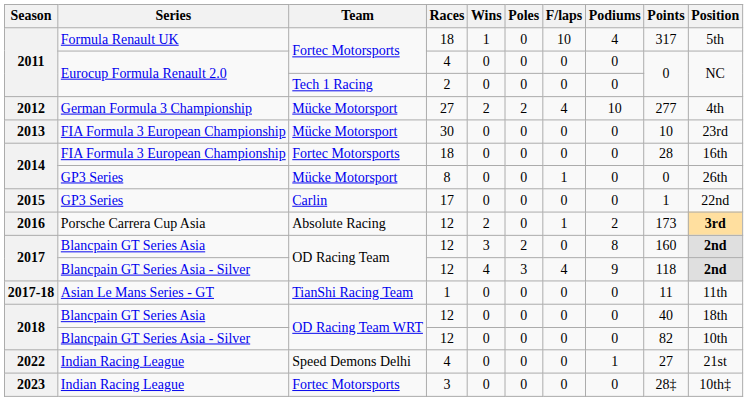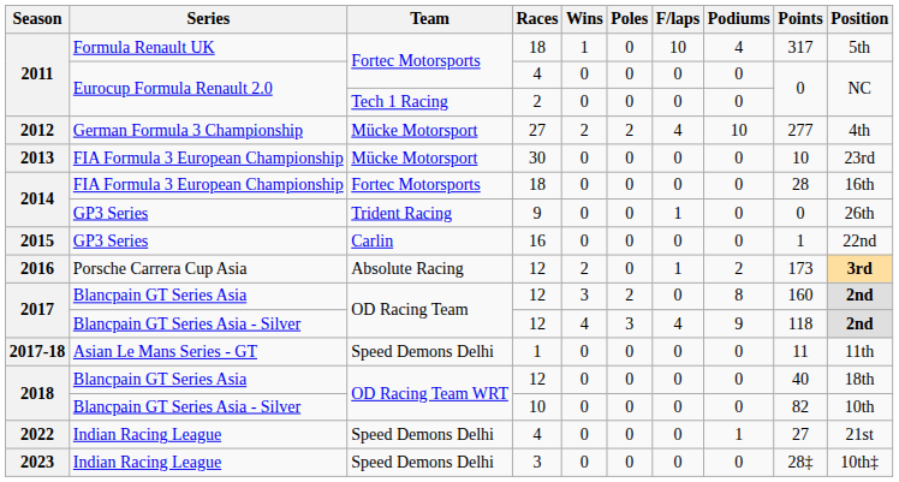2014 / GP3 Series | Team: Mücke Motorsport -> Trident Racing
2014 / GP3 Series | Races: 8 -> 9
2015 | Races: 17 -> 16
2017-18 | Team: TianShi Racing Team -> Speed Demons Delhi
2018 / Blancpain GT Series Asia - Silver | Races: 12 -> 10
2023 | Team: Fortec Motorsports -> Speed Demons Delhi
